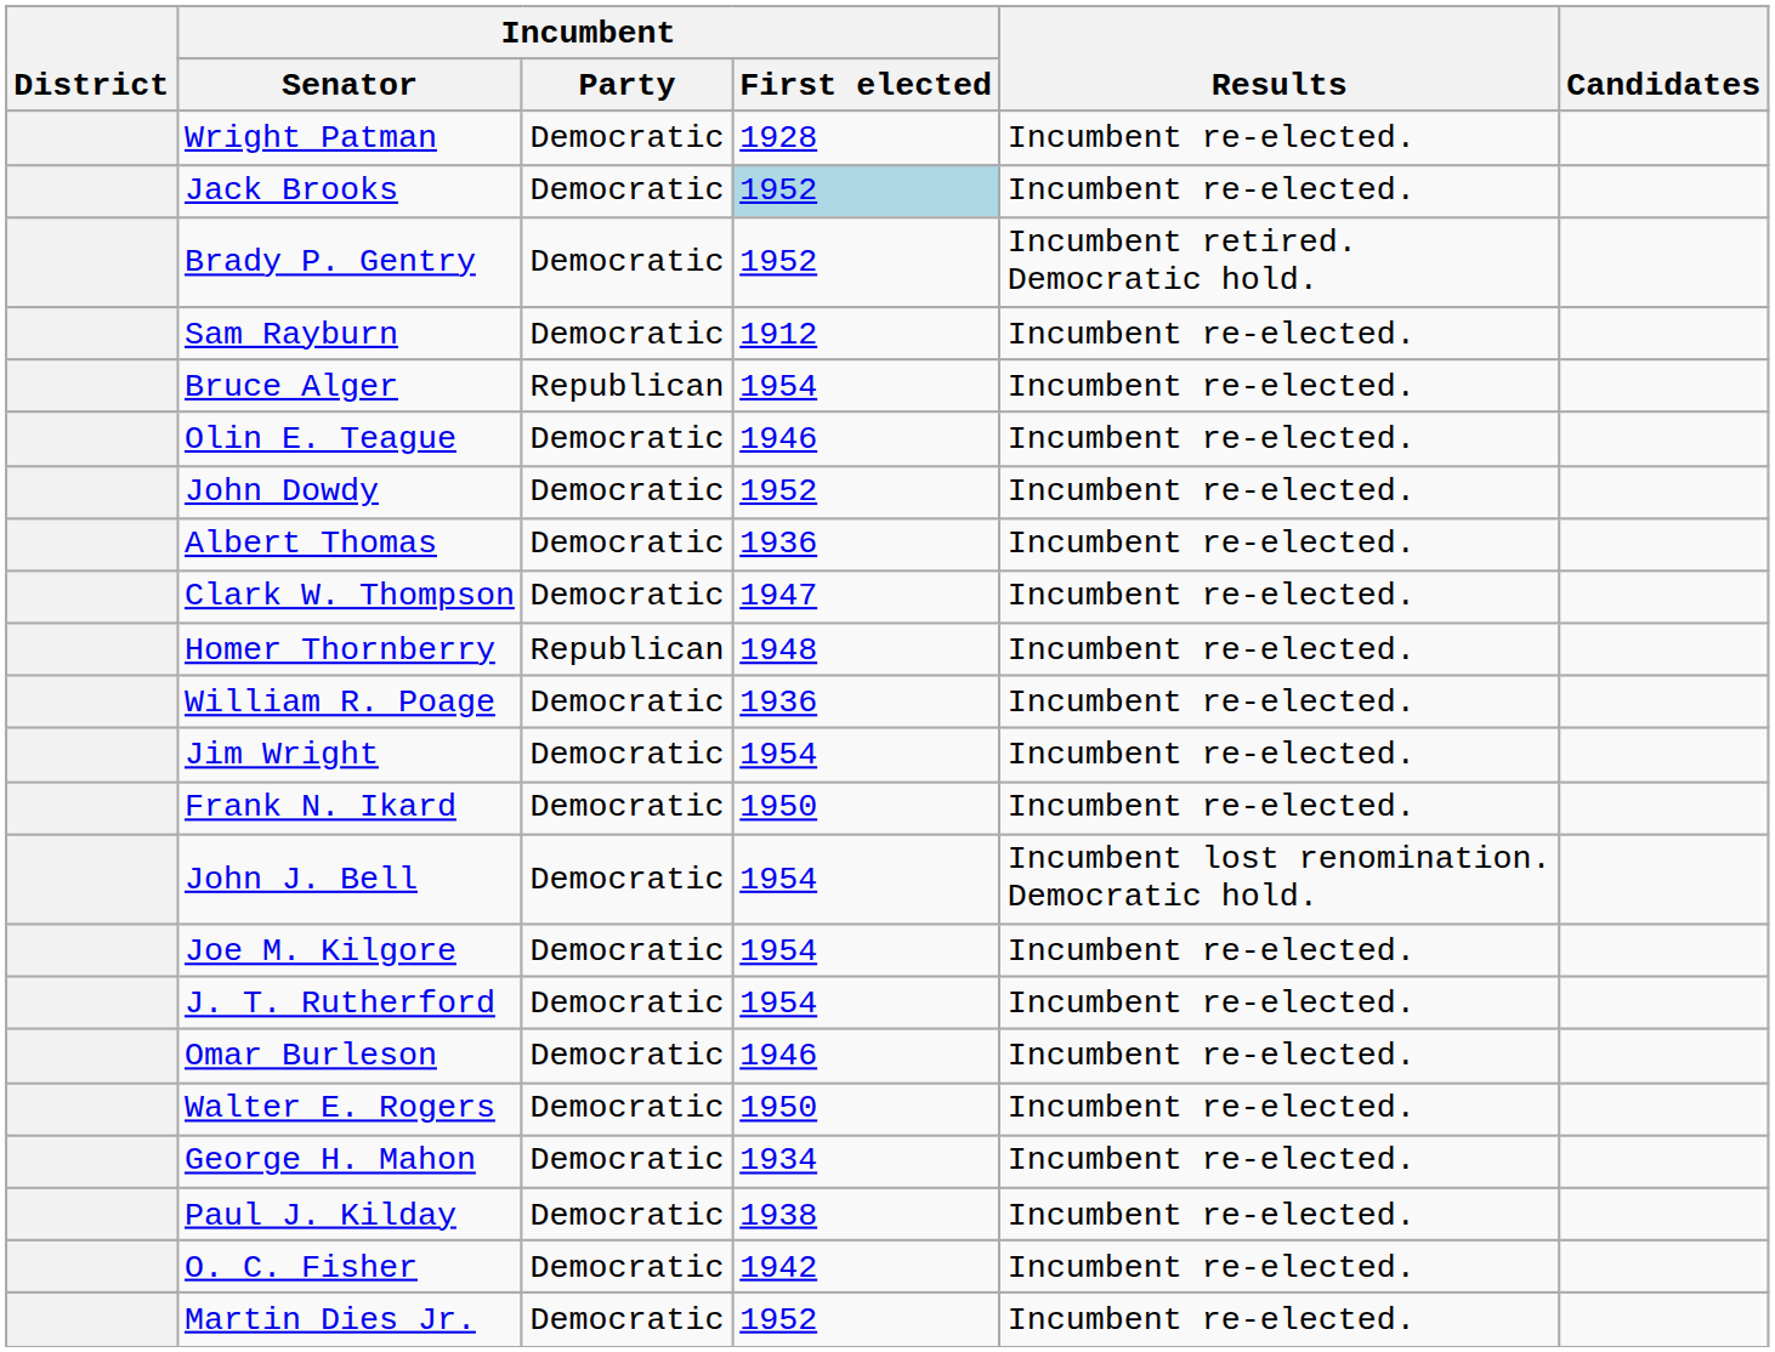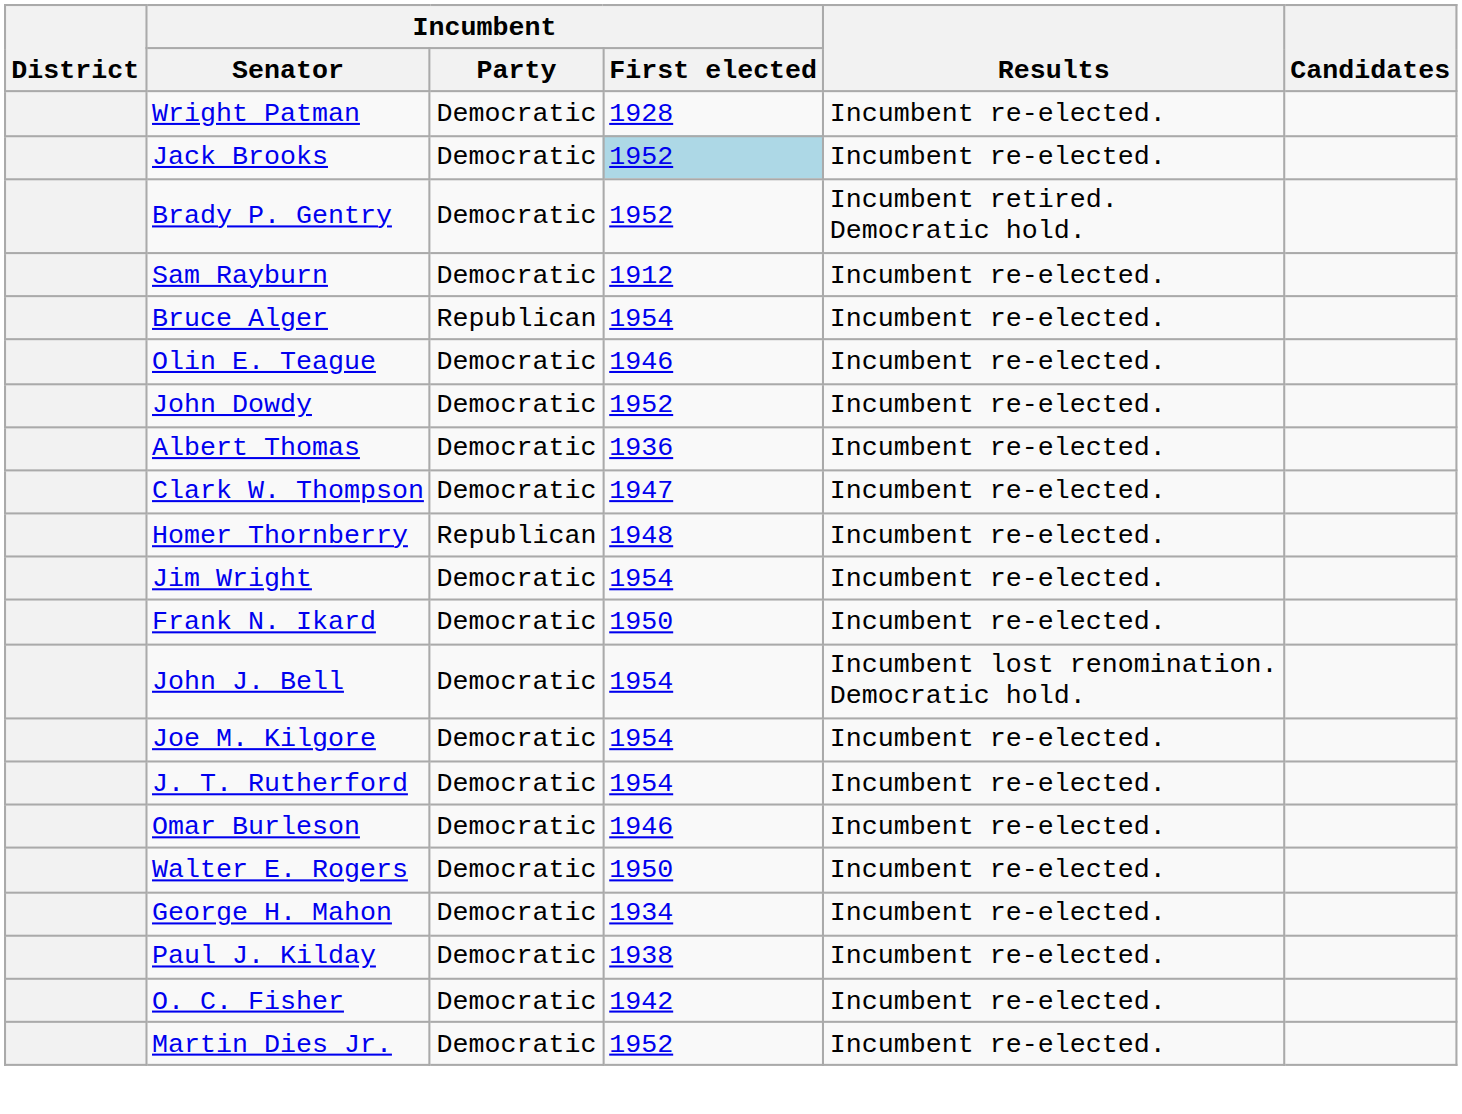- row: William R. Poage | Democratic | 1936 | Incumbent re-elected.
